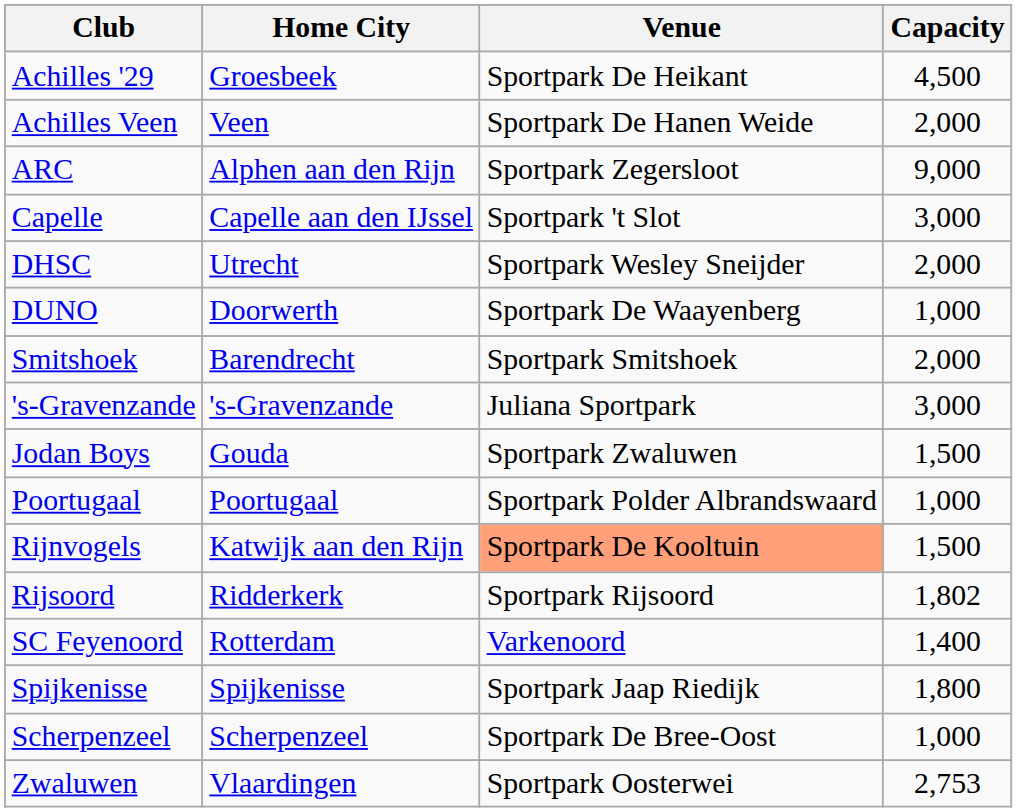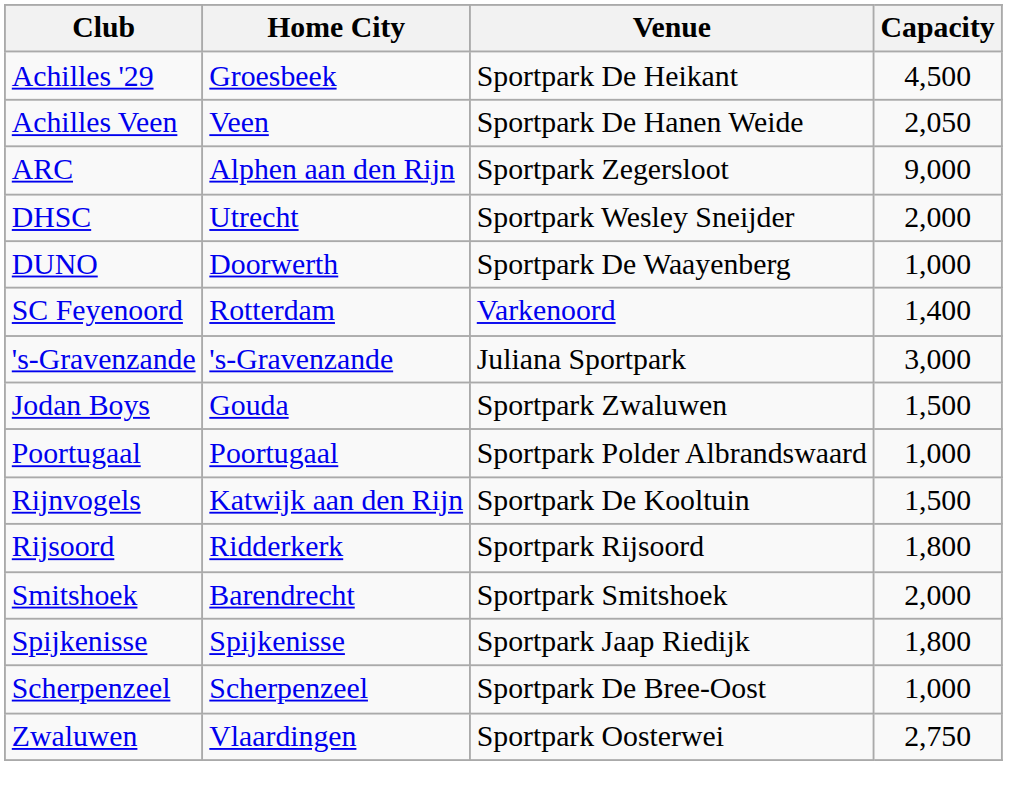Achilles Veen | Capacity: 2,000 -> 2,050
- row: Capelle | Capelle aan den IJssel | Sportpark 't Slot | 3,000
rows swapped: SC Feyenoord <-> Smitshoek
Rijnvogels | Venue: lightsalmon background -> no background
Rijsoord | Capacity: 1,802 -> 1,800
Zwaluwen | Capacity: 2,753 -> 2,750
